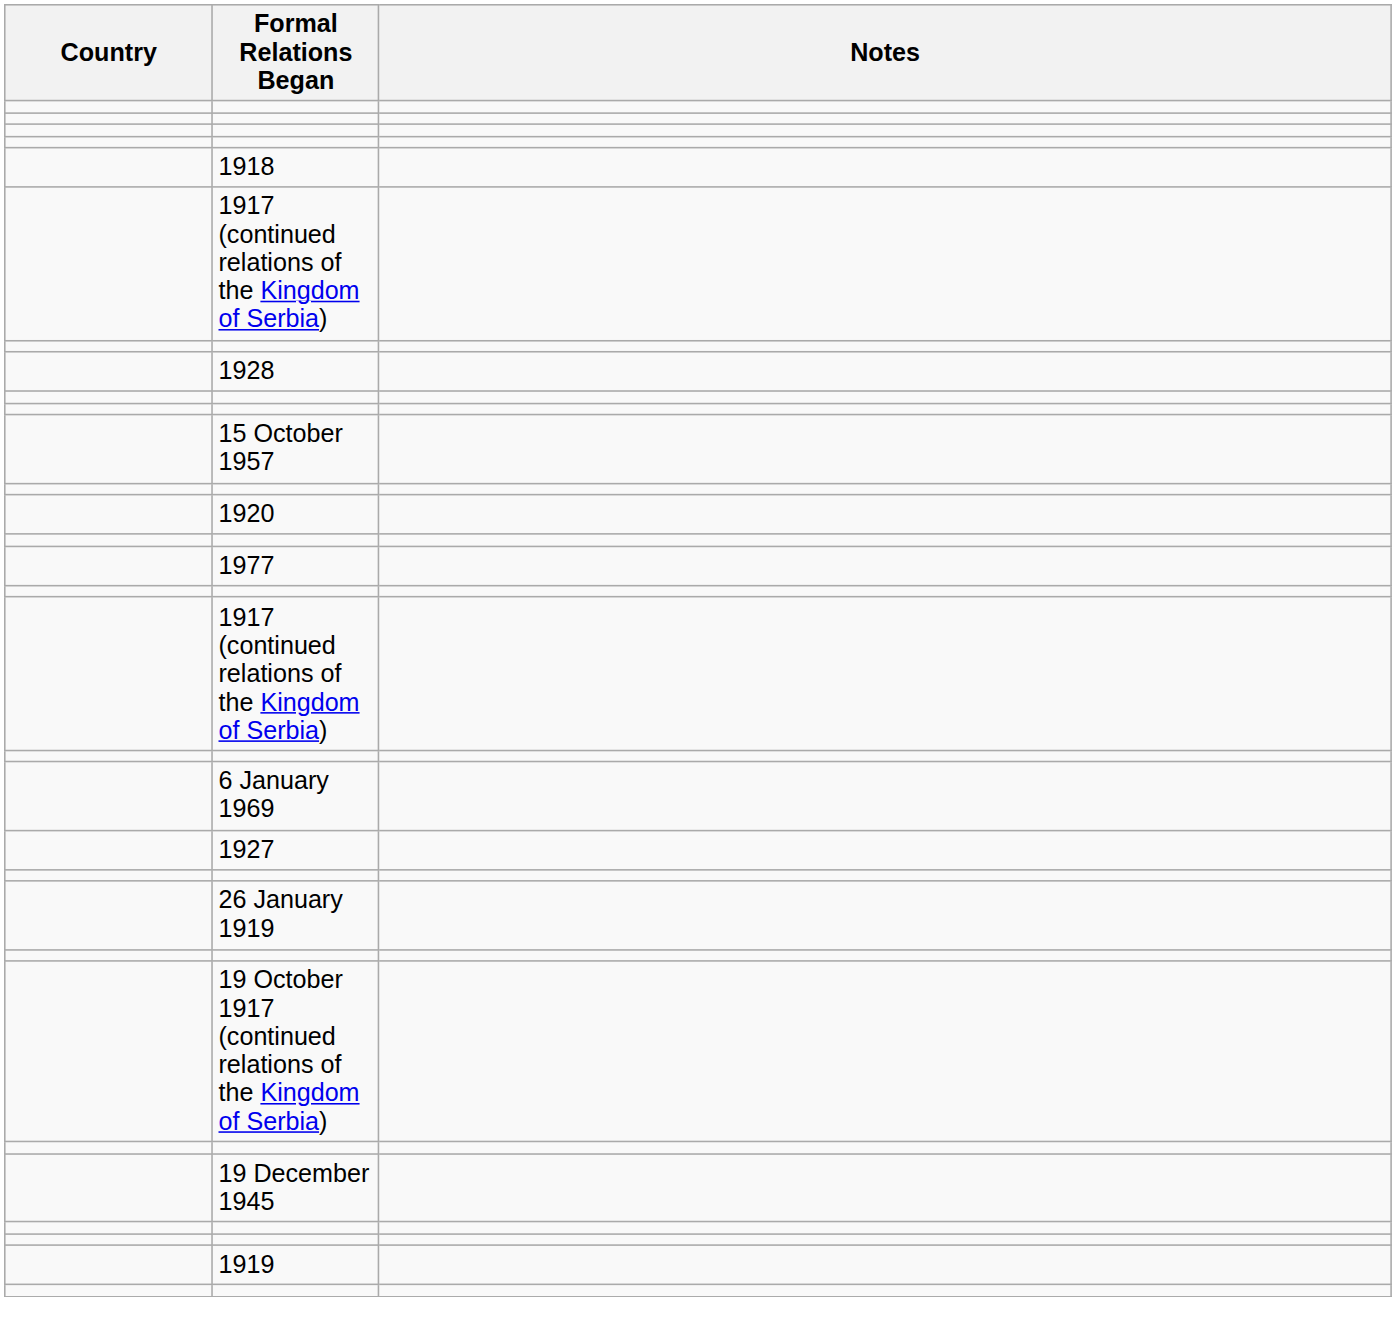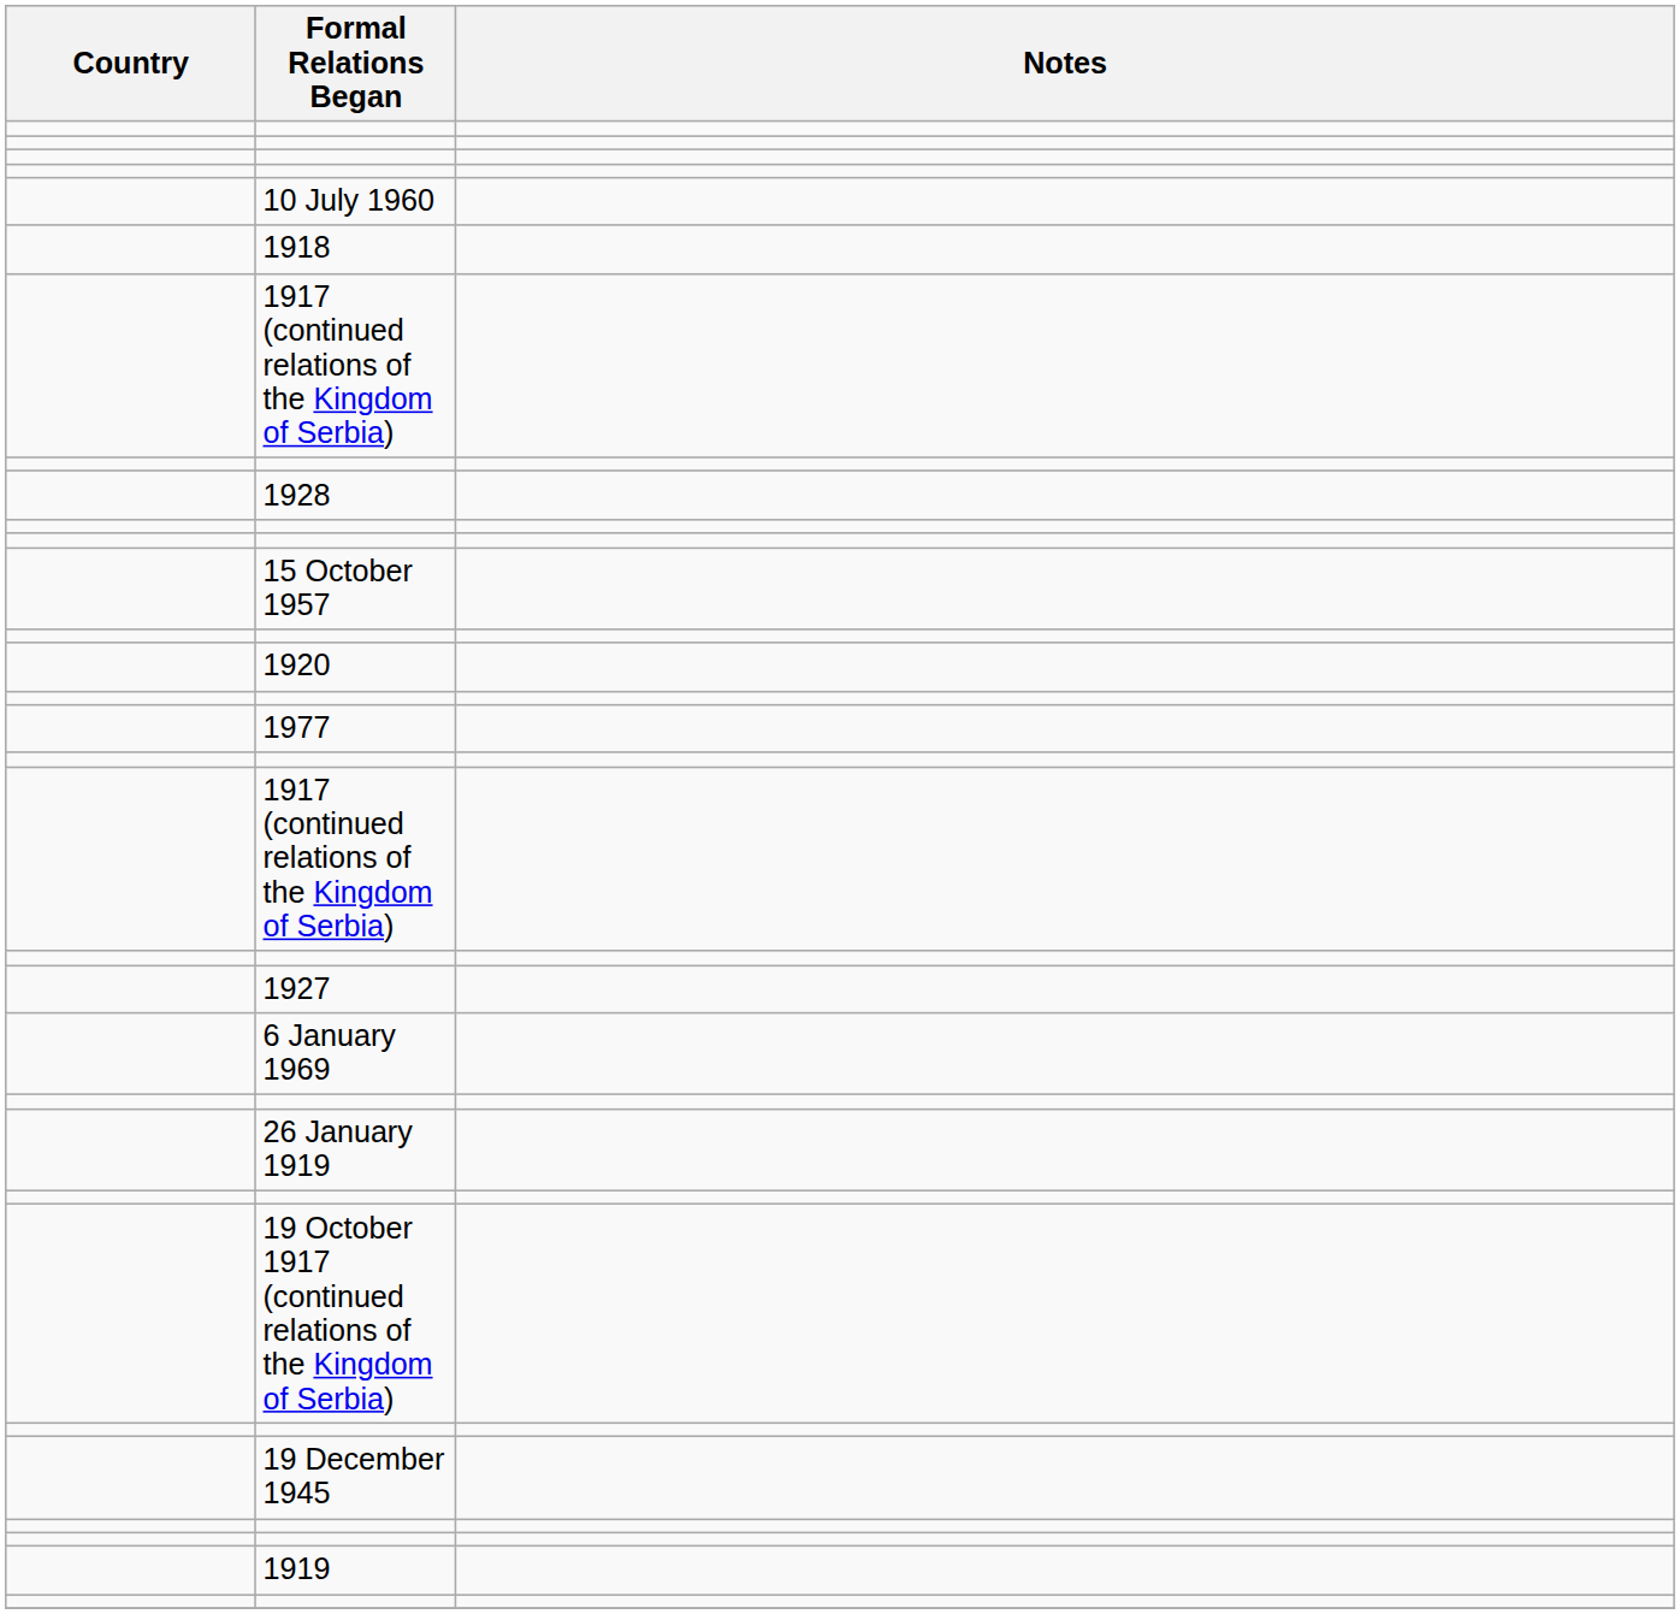+ row: 10 July 1960
rows swapped: 1927 <-> 6 January 1969
